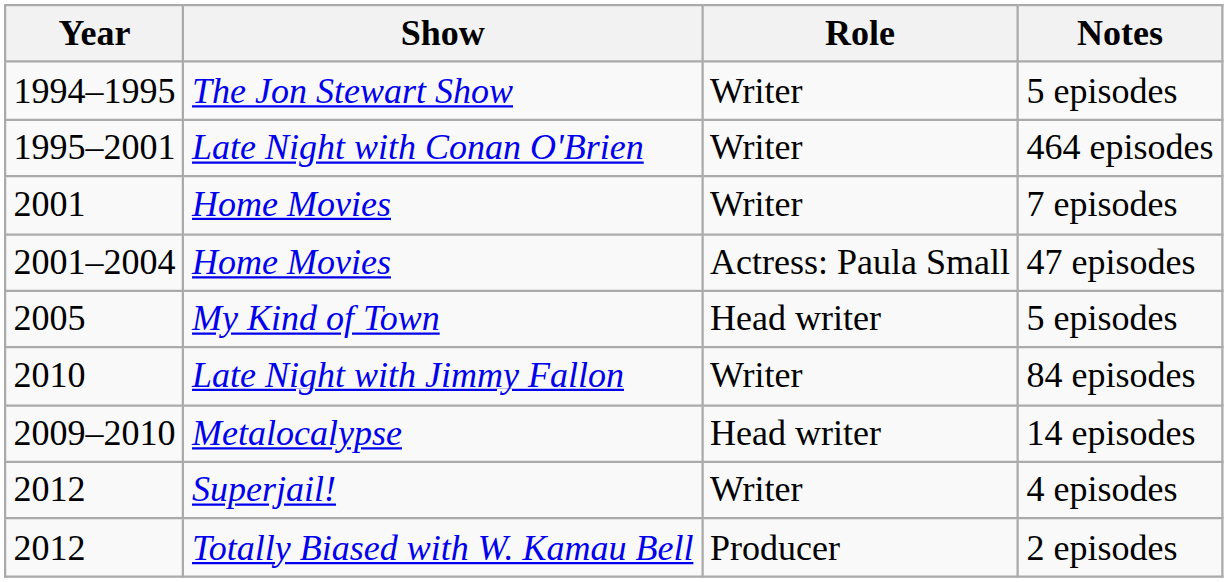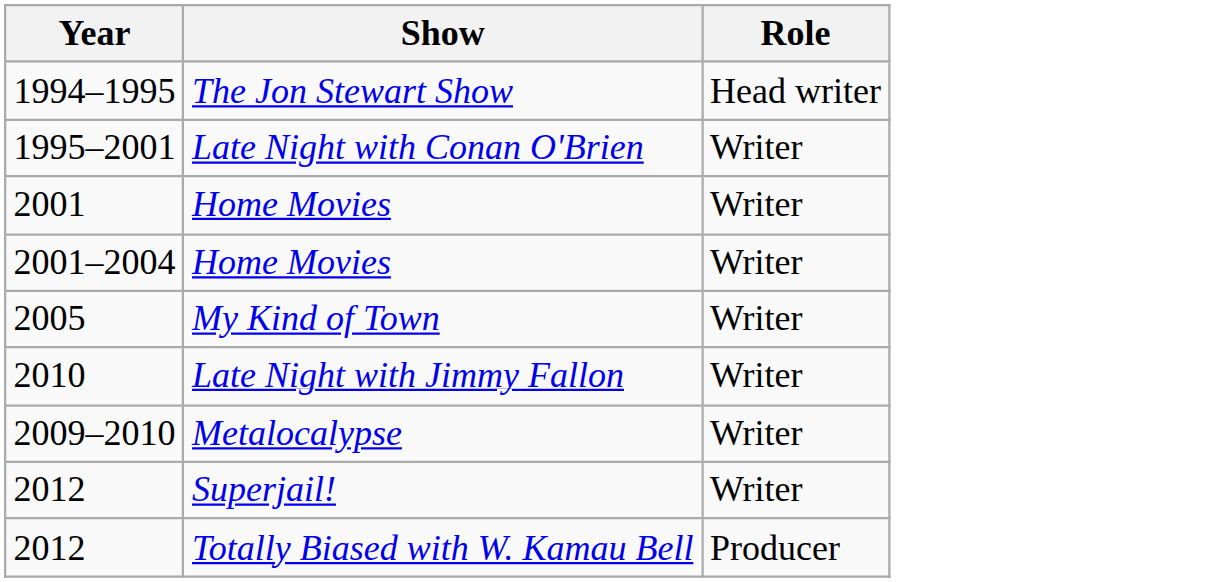- column: Notes | 5 episodes | 464 episodes | 7 episodes | 47 episodes | 5 episodes | 84 episodes | 14 episodes | 4 episodes | 2 episodes
1994–1995 | Role: Writer -> Head writer
2001–2004 | Role: Actress: Paula Small -> Writer
2005 | Role: Head writer -> Writer
2009–2010 | Role: Head writer -> Writer
